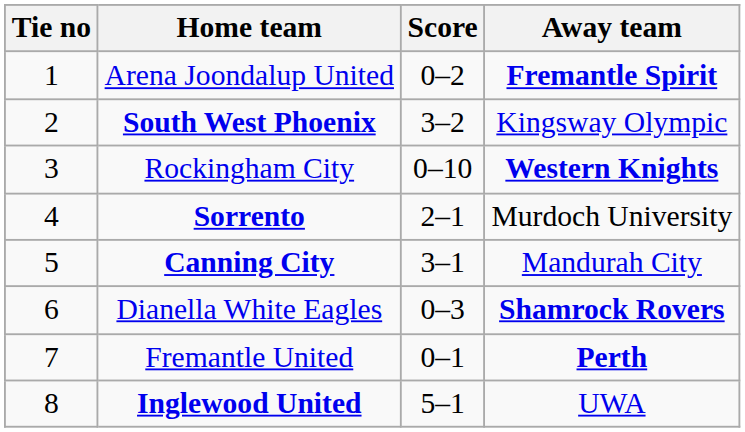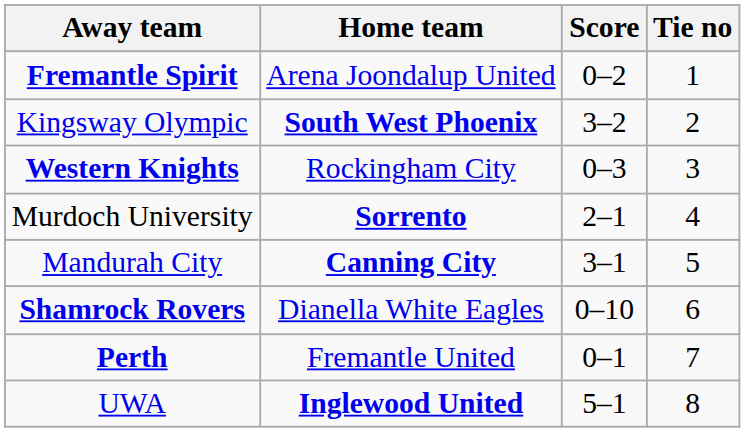columns swapped: Tie no <-> Away team
Rockingham City | Score: 0–10 -> 0–3
Dianella White Eagles | Score: 0–3 -> 0–10
